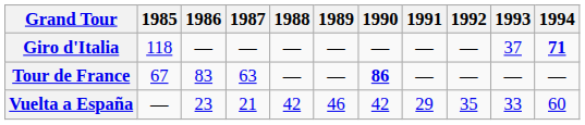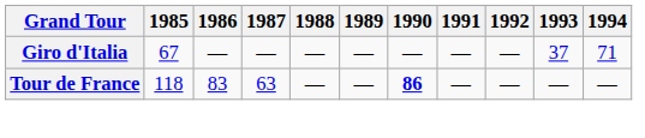Giro d'Italia | 1985: 118 -> 67
Giro d'Italia | 1994: bold -> normal
Tour de France | 1985: 67 -> 118
- row: Vuelta a España | — | 23 | 21 | 42 | 46 | 42 | 29 | 35 | 33 | 60
